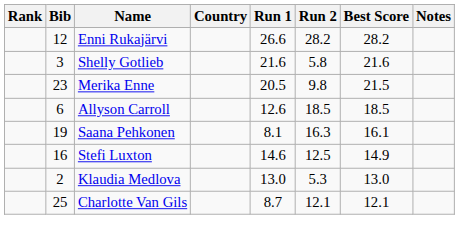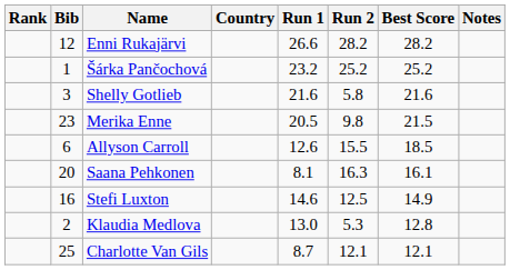+ row: 1 | Šárka Pančochová | 23.2 | 25.2 | 25.2
Allyson Carroll | Run 2: 18.5 -> 15.5
Saana Pehkonen | Bib: 19 -> 20
Klaudia Medlova | Best Score: 13.0 -> 12.8
